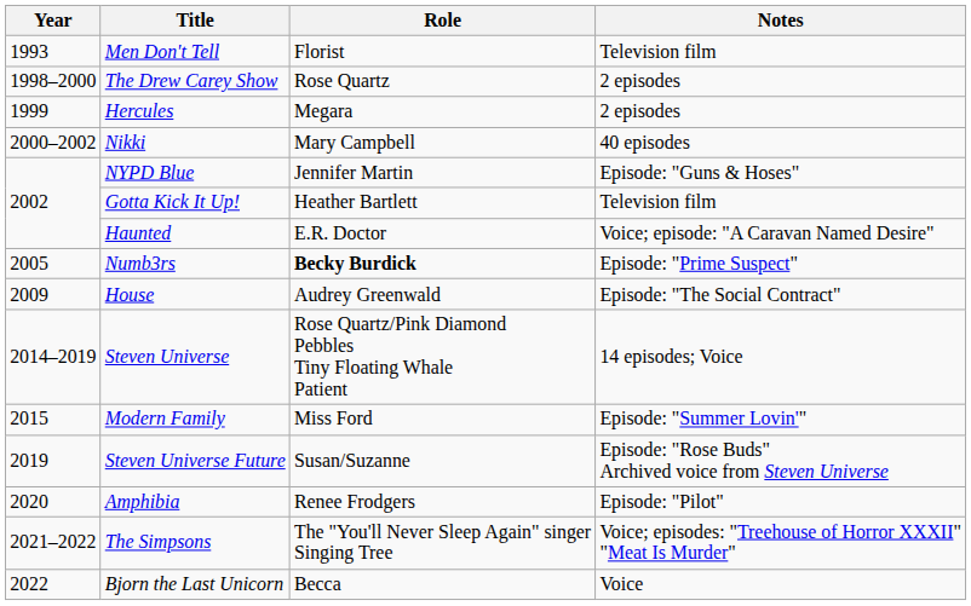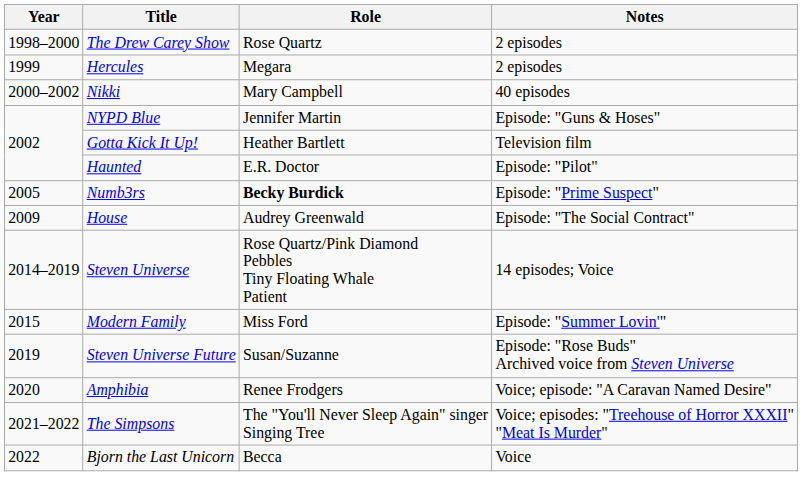- row: 1993 | Men Don't Tell | Florist | Television film
Haunted | Notes: Voice; episode: "A Caravan Named Desire" -> Episode: "Pilot"
Amphibia | Notes: Episode: "Pilot" -> Voice; episode: "A Caravan Named Desire"
